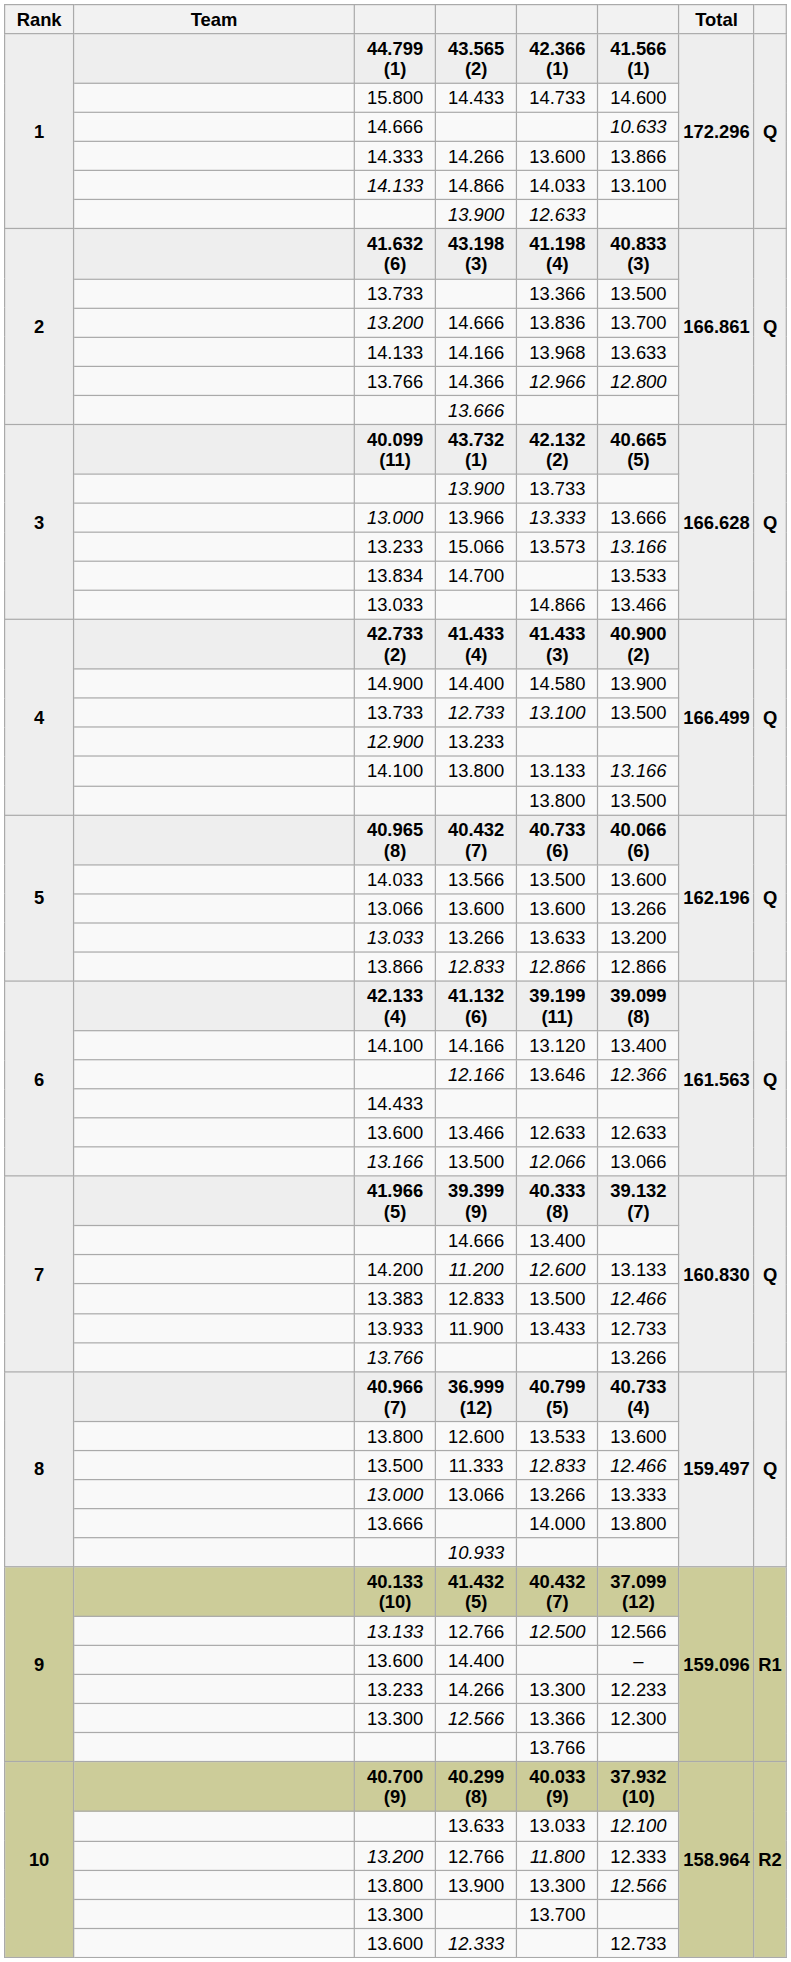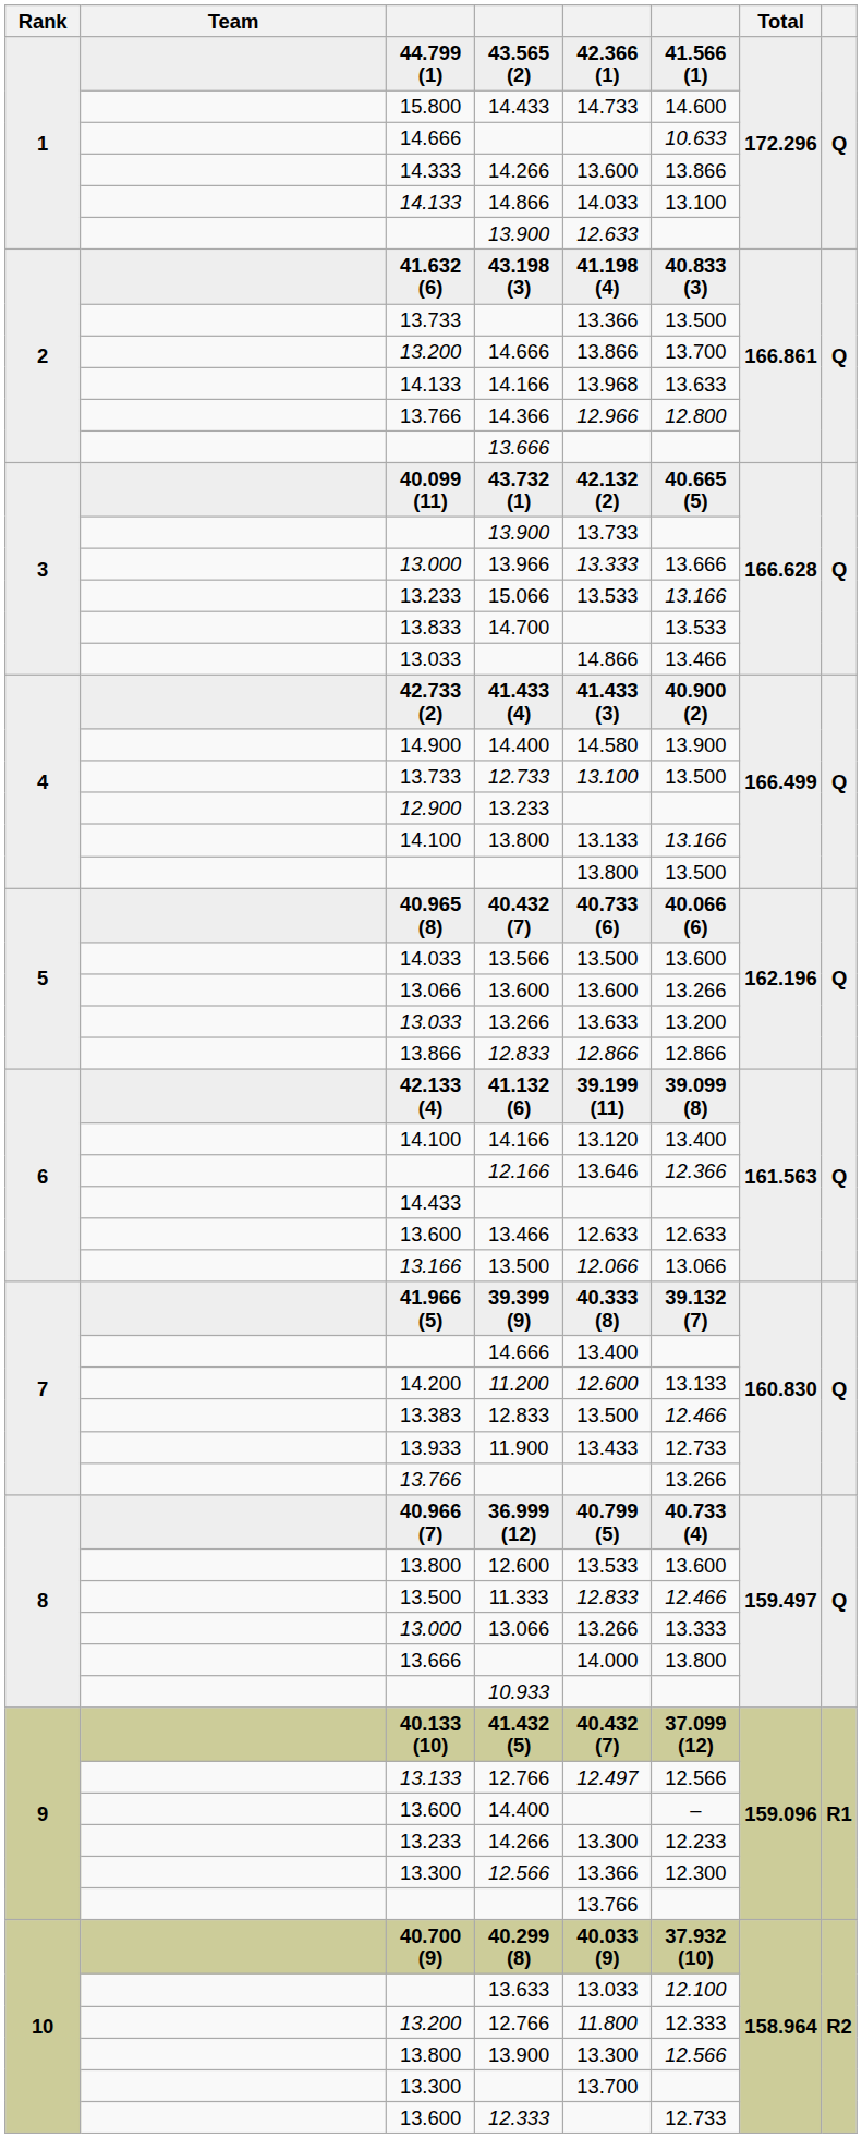2 / 14.666 | column 5: 13.836 -> 13.866
15.066 | column 5: 13.573 -> 13.533
14.700 | column 3: 13.834 -> 13.833
9 / 12.766 | column 5: 12.500 -> 12.497
